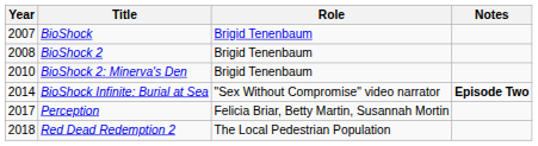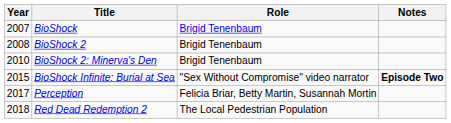BioShock Infinite: Burial at Sea | Year: 2014 -> 2015
